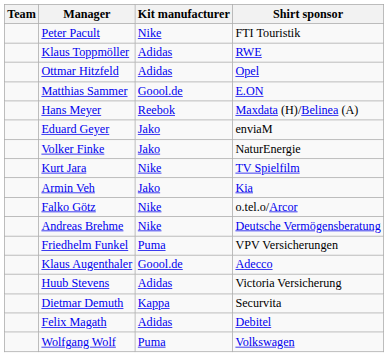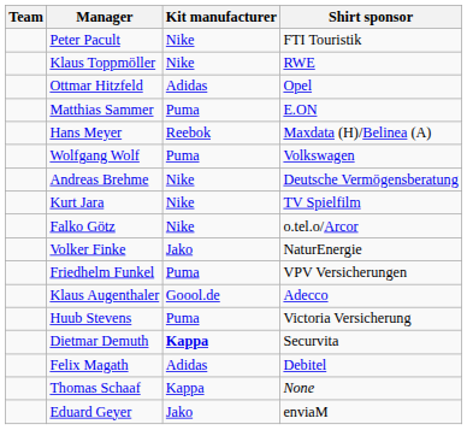Klaus Toppmöller | Kit manufacturer: Adidas -> Nike
Matthias Sammer | Kit manufacturer: Goool.de -> Puma
rows swapped: Eduard Geyer <-> Wolfgang Wolf
rows swapped: Volker Finke <-> Andreas Brehme
- row: Armin Veh | Jako | Kia
Huub Stevens | Kit manufacturer: Adidas -> Puma
Dietmar Demuth | Kit manufacturer: normal -> bold
+ row: Thomas Schaaf | Kappa | None
